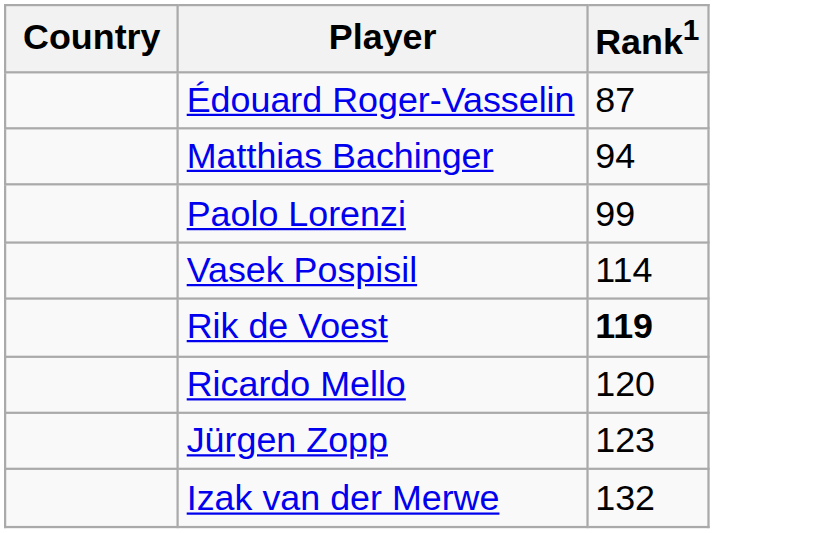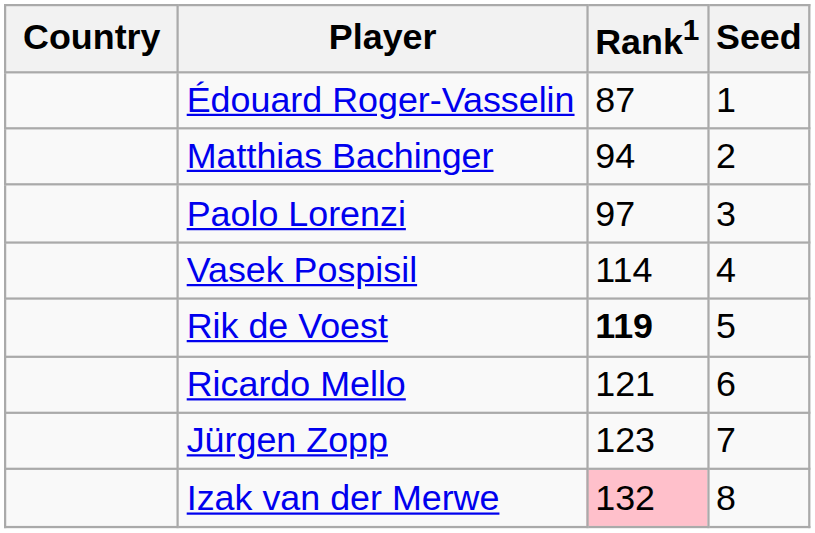+ column: Seed | 1 | 2 | 3 | 4 | 5 | 6 | 7 | 8
Paolo Lorenzi | Rank1: 99 -> 97
Ricardo Mello | Rank1: 120 -> 121
Izak van der Merwe | Rank1: no background -> pink background
